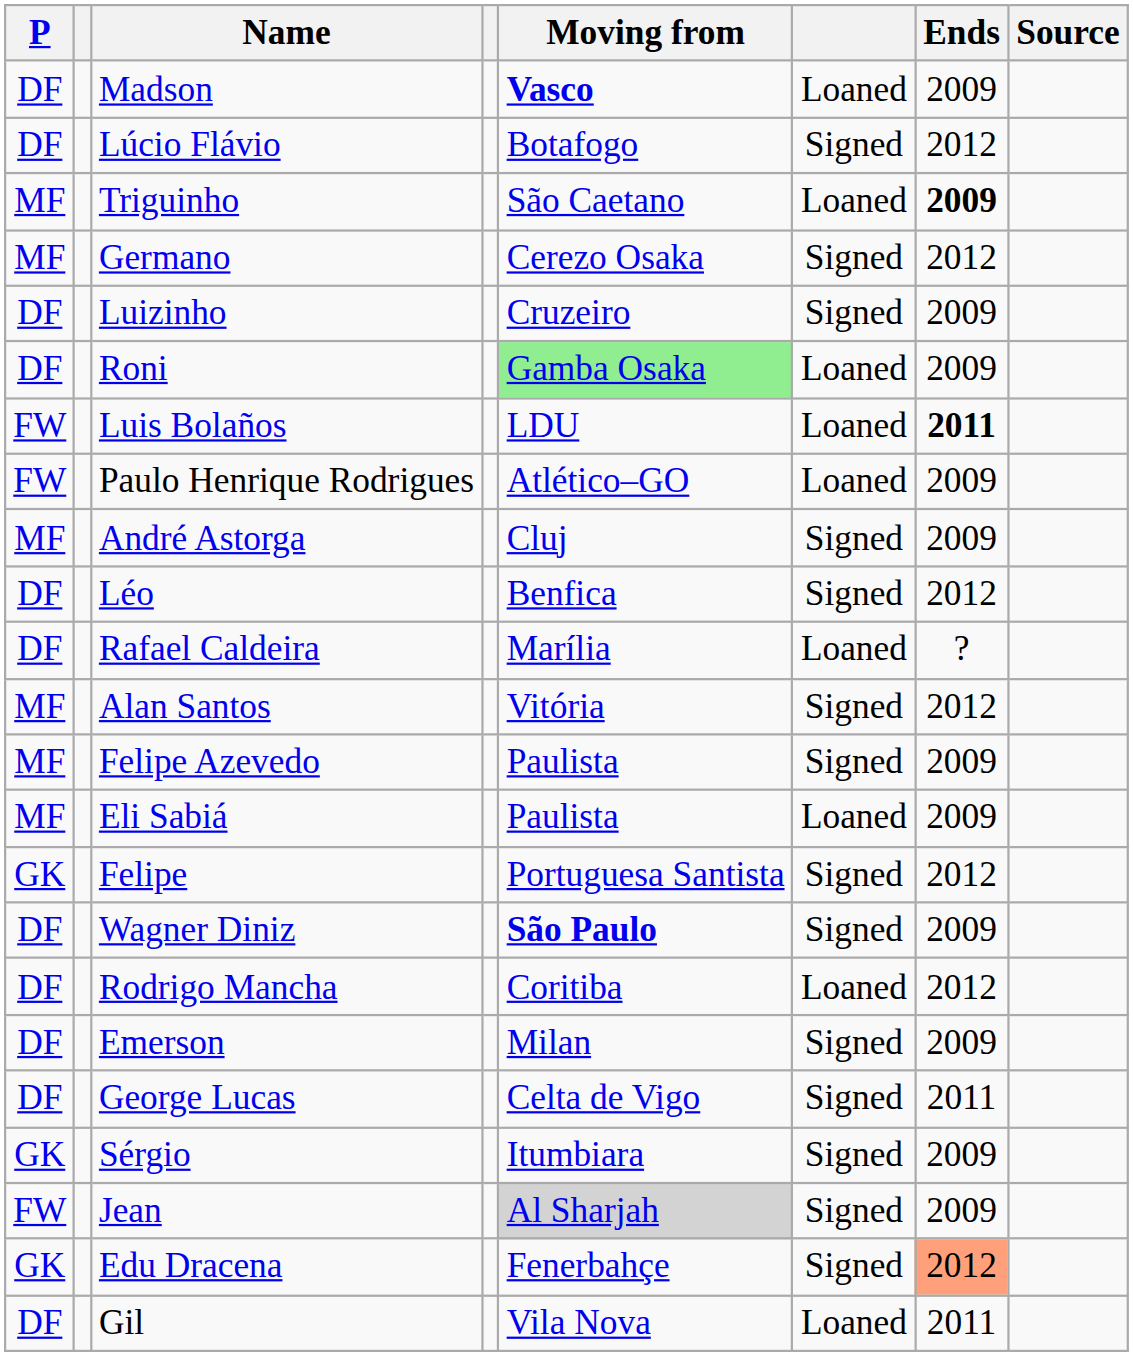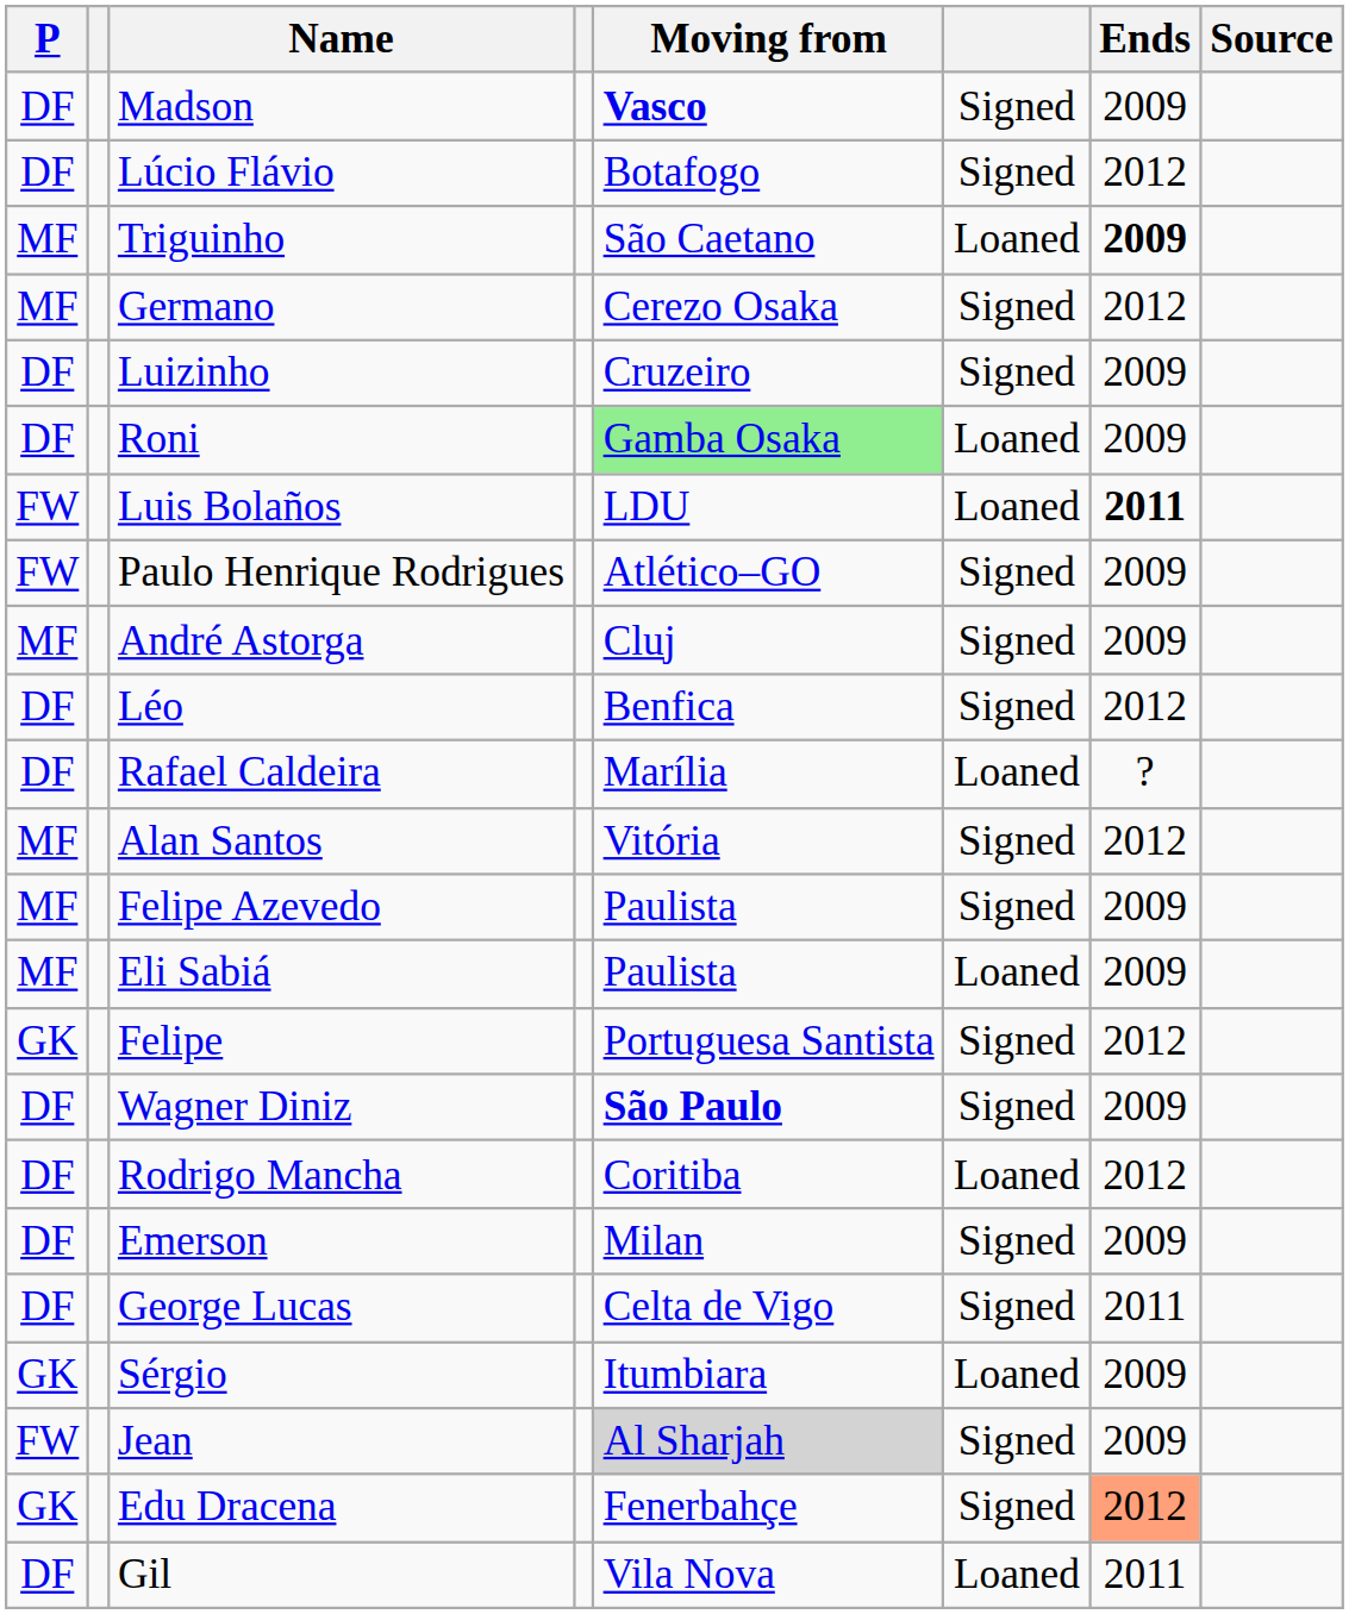Madson | column 6: Loaned -> Signed
Paulo Henrique Rodrigues | column 6: Loaned -> Signed
Sérgio | column 6: Signed -> Loaned
